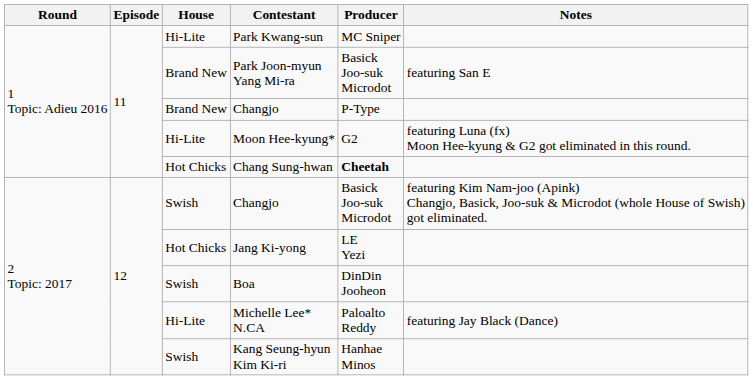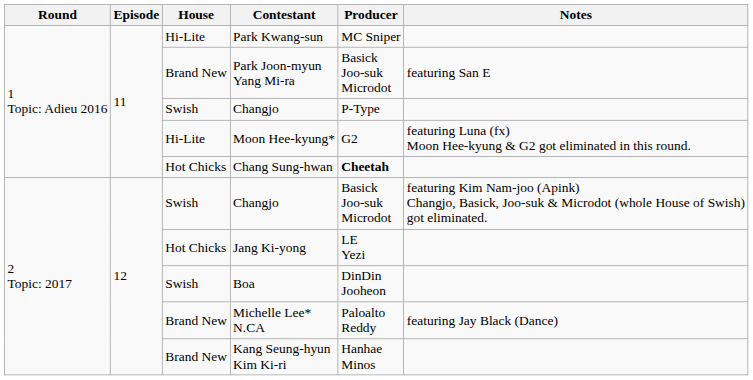1 Topic: Adieu 2016 / Changjo | House: Brand New -> Swish
Michelle Lee* N.CA | House: Hi-Lite -> Brand New
Kang Seung-hyun Kim Ki-ri | House: Swish -> Brand New
